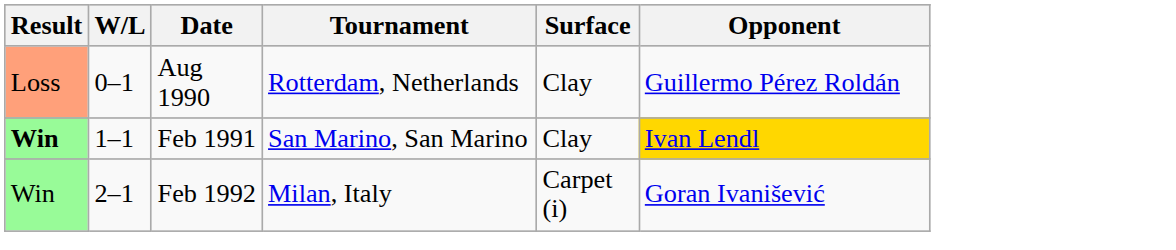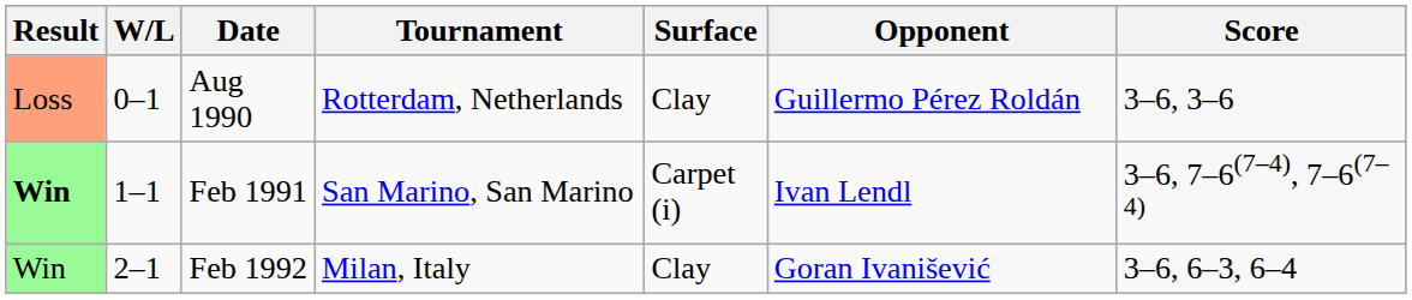+ column: Score | 3–6, 3–6 | 3–6, 7–6(7–4), 7–6(7–4) | 3–6, 6–3, 6–4
Feb 1991 | Surface: Clay -> Carpet (i)
Feb 1991 | Opponent: gold background -> no background
Feb 1992 | Surface: Carpet (i) -> Clay
